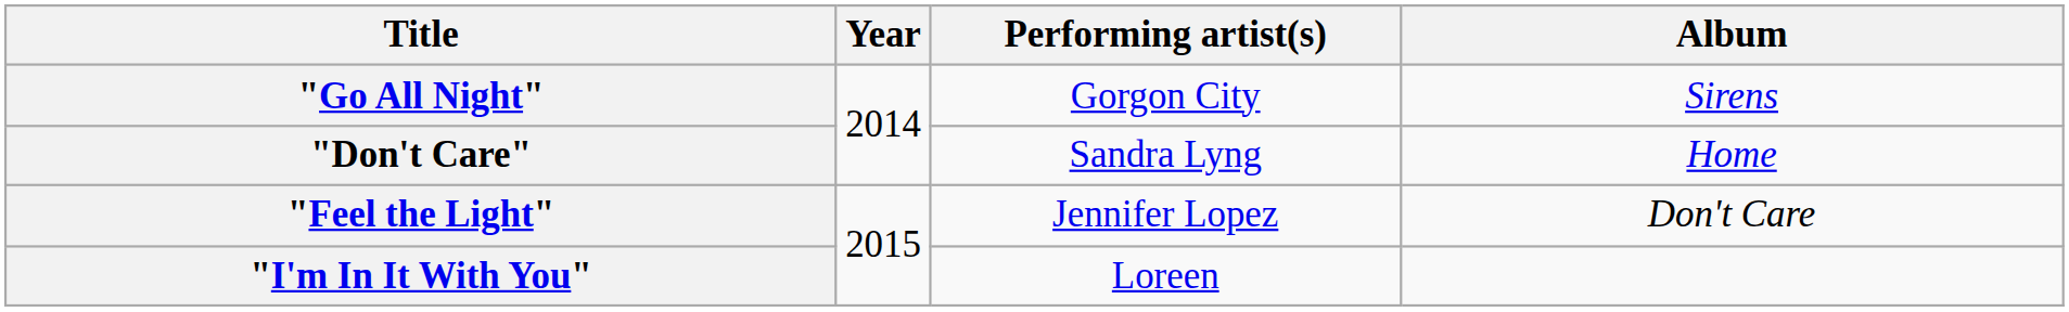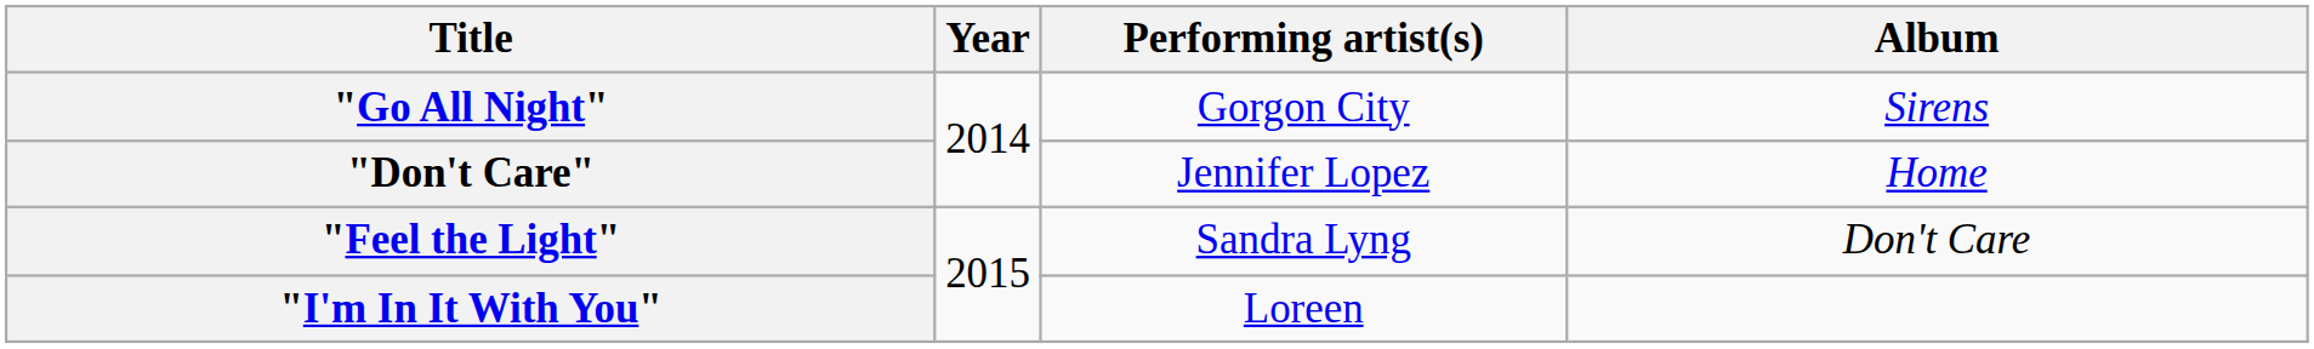"Don't Care" | Performing artist(s): Sandra Lyng -> Jennifer Lopez
"Feel the Light" | Performing artist(s): Jennifer Lopez -> Sandra Lyng
